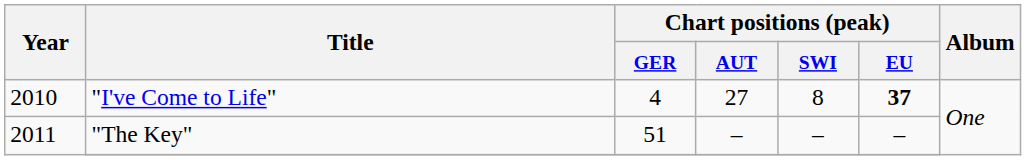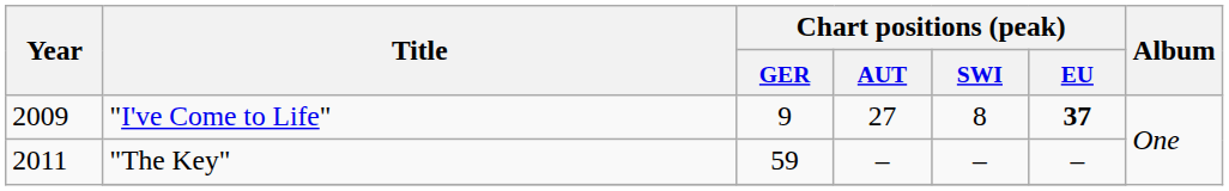"I've Come to Life" | Year: 2010 -> 2009
"I've Come to Life" | Chart positions (peak) / GER: 4 -> 9
"The Key" | Chart positions (peak) / GER: 51 -> 59
